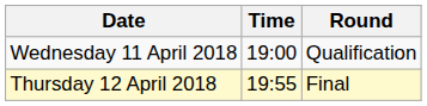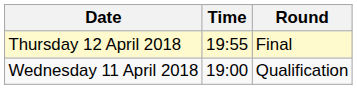rows swapped: Wednesday 11 April 2018 <-> Thursday 12 April 2018
